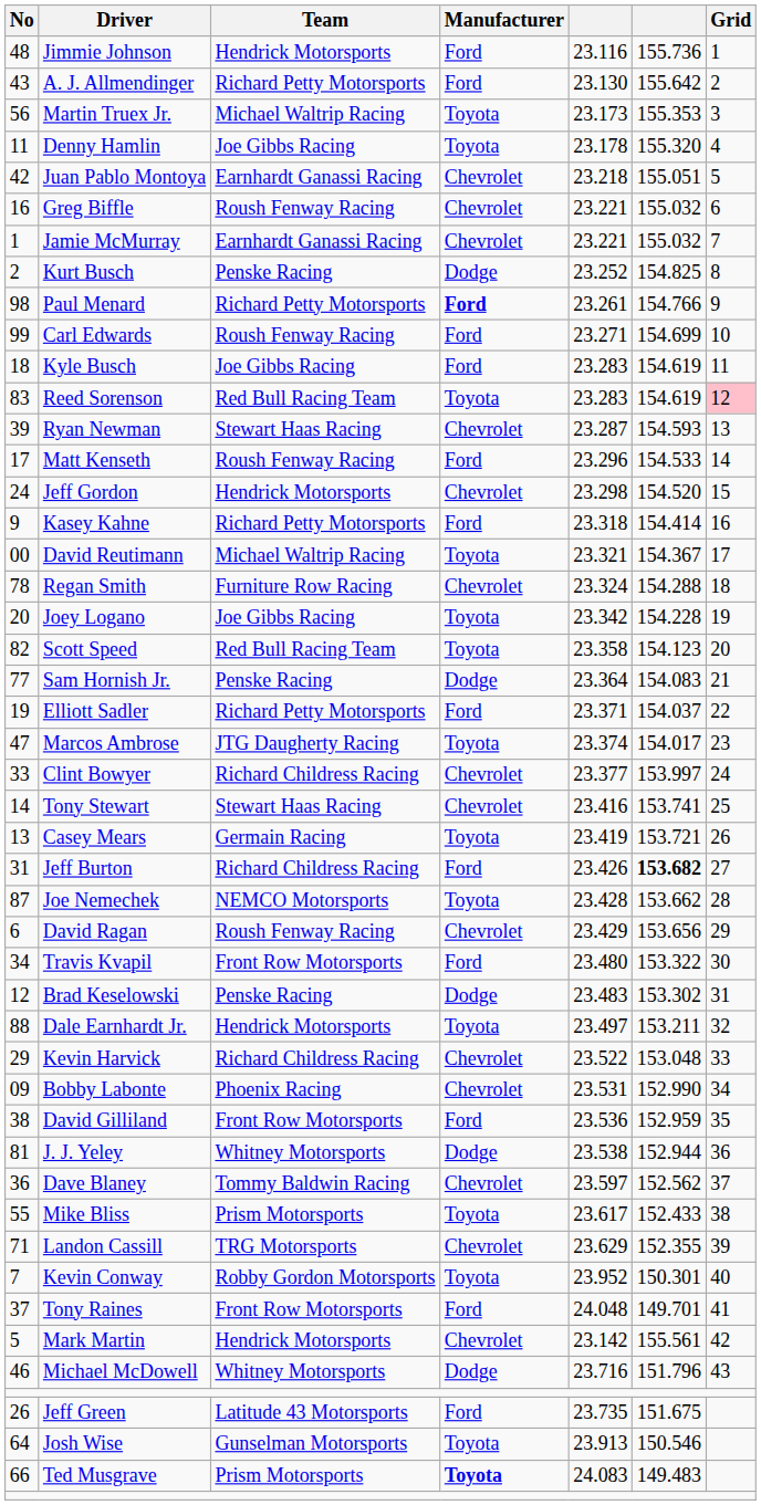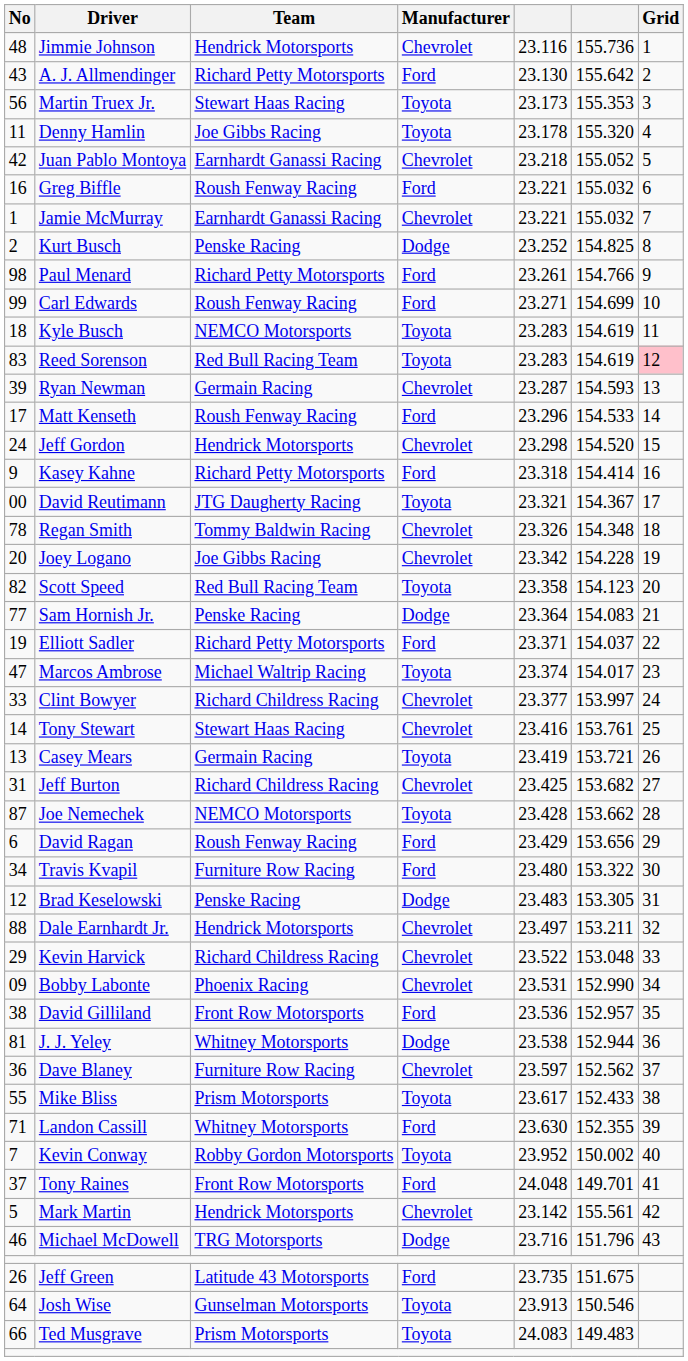Jimmie Johnson | Manufacturer: Ford -> Chevrolet
Martin Truex Jr. | Team: Michael Waltrip Racing -> Stewart Haas Racing
Juan Pablo Montoya | column 6: 155.051 -> 155.052
Greg Biffle | Manufacturer: Chevrolet -> Ford
Paul Menard | Manufacturer: bold -> normal
Kyle Busch | Team: Joe Gibbs Racing -> NEMCO Motorsports
Kyle Busch | Manufacturer: Ford -> Toyota
Ryan Newman | Team: Stewart Haas Racing -> Germain Racing
David Reutimann | Team: Michael Waltrip Racing -> JTG Daugherty Racing
Regan Smith | Team: Furniture Row Racing -> Tommy Baldwin Racing
Regan Smith | column 5: 23.324 -> 23.326
Regan Smith | column 6: 154.288 -> 154.348
Joey Logano | Manufacturer: Toyota -> Chevrolet
Marcos Ambrose | Team: JTG Daugherty Racing -> Michael Waltrip Racing
Tony Stewart | column 6: 153.741 -> 153.761
Jeff Burton | Manufacturer: Ford -> Chevrolet
Jeff Burton | column 5: 23.426 -> 23.425
Jeff Burton | column 6: bold -> normal
David Ragan | Manufacturer: Chevrolet -> Ford
Travis Kvapil | Team: Front Row Motorsports -> Furniture Row Racing
Brad Keselowski | column 6: 153.302 -> 153.305
Dale Earnhardt Jr. | Manufacturer: Toyota -> Chevrolet
David Gilliland | column 6: 152.959 -> 152.957
Dave Blaney | Team: Tommy Baldwin Racing -> Furniture Row Racing
Landon Cassill | Team: TRG Motorsports -> Whitney Motorsports
Landon Cassill | Manufacturer: Chevrolet -> Ford
Landon Cassill | column 5: 23.629 -> 23.630
Kevin Conway | column 6: 150.301 -> 150.002
Michael McDowell | Team: Whitney Motorsports -> TRG Motorsports
Ted Musgrave | Manufacturer: bold -> normal
